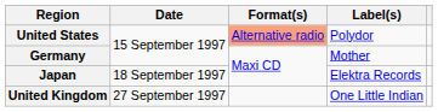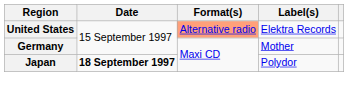United States | Label(s): Polydor -> Elektra Records
Japan | Date: normal -> bold
Japan | Label(s): Elektra Records -> Polydor
- row: United Kingdom | 27 September 1997 | One Little Indian
